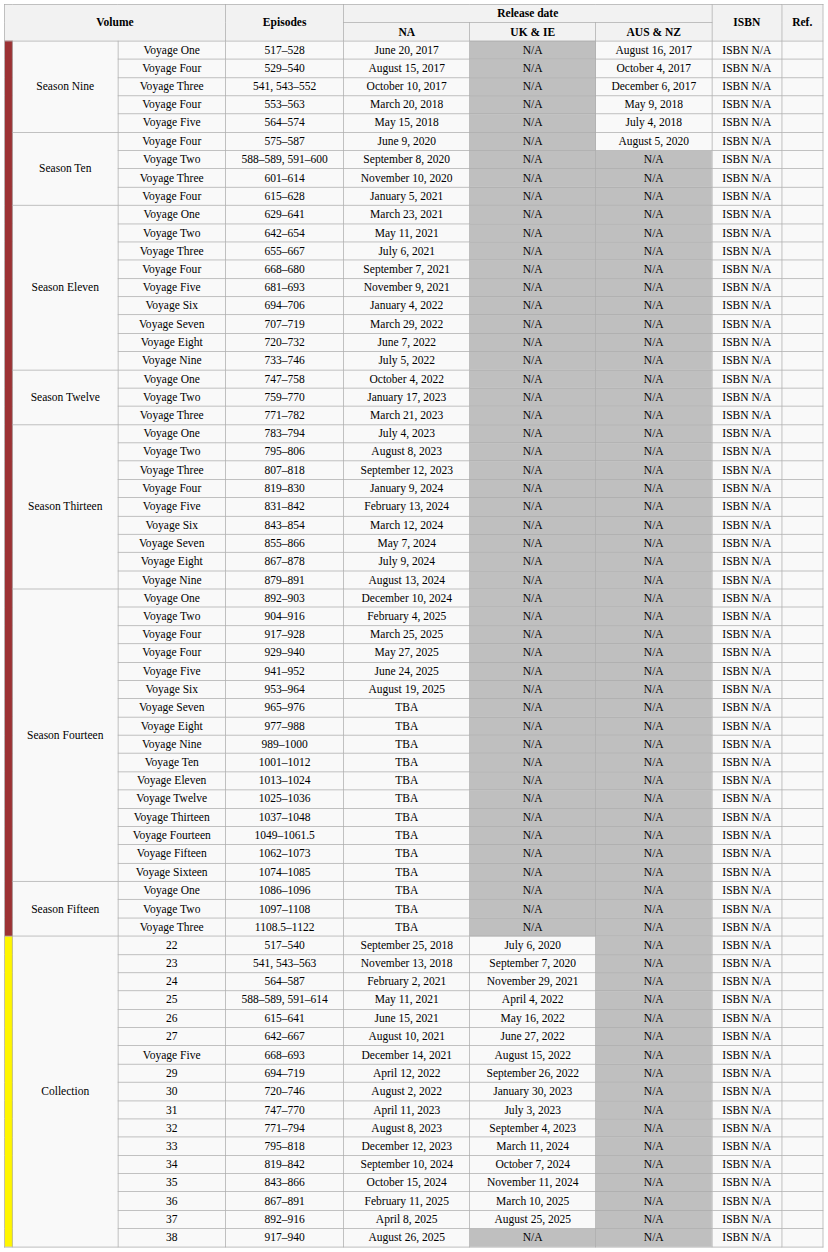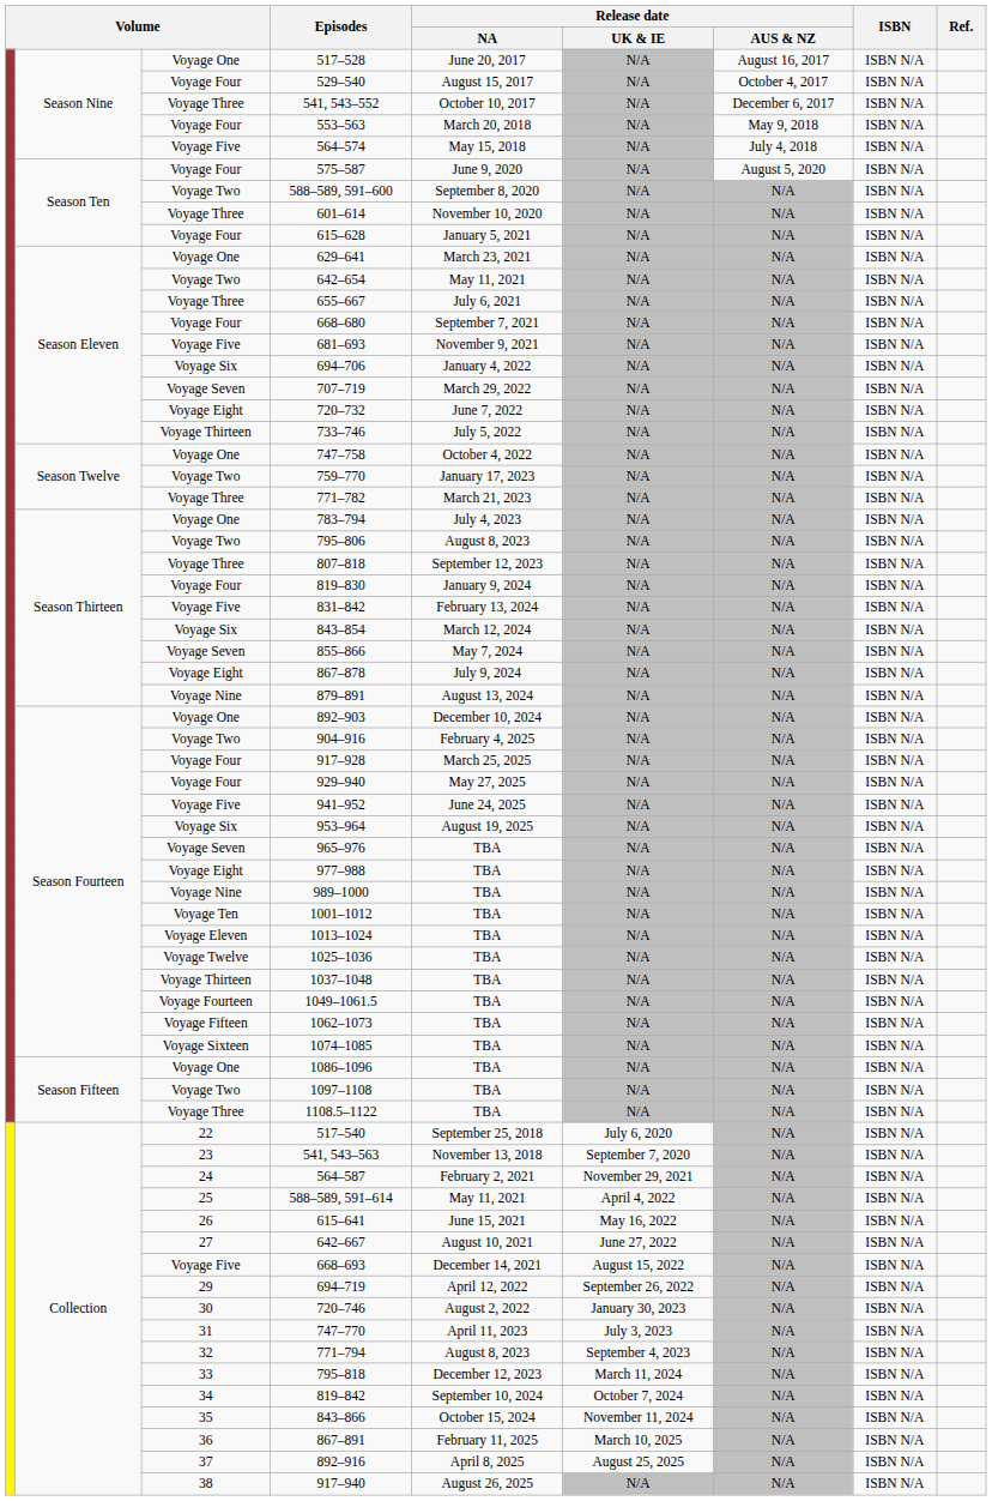733–746 | column 3: Voyage Nine -> Voyage Thirteen
